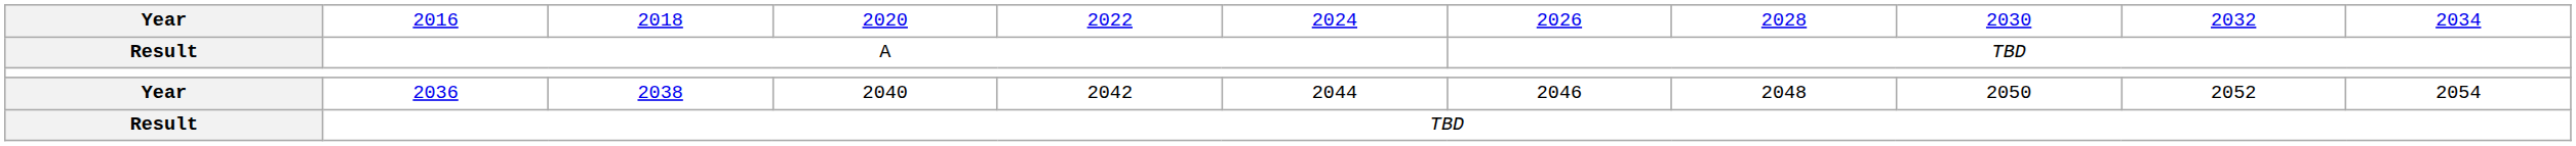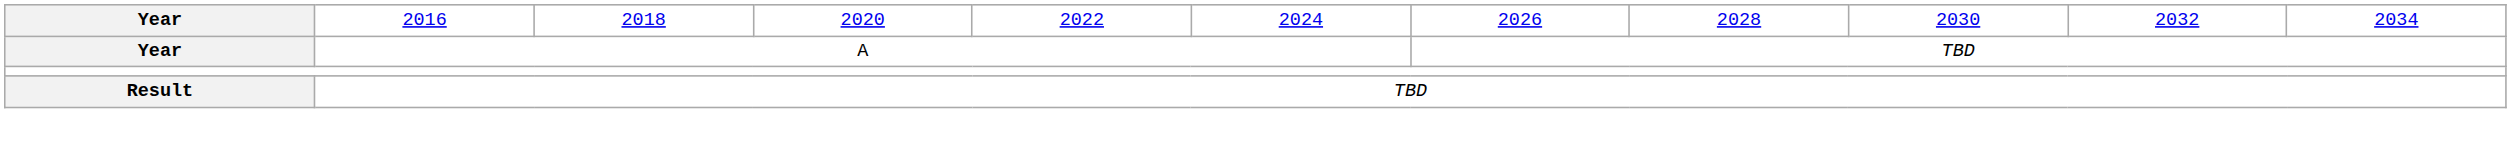A | column 1: Result -> Year
- row: Year | 2036 | 2038 | 2040 | 2042 | 2044 | 2046 | 2048 | 2050 | 2052 | 2054
